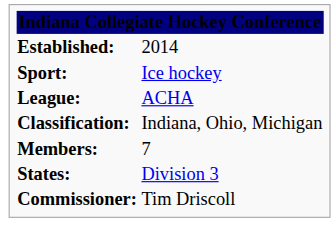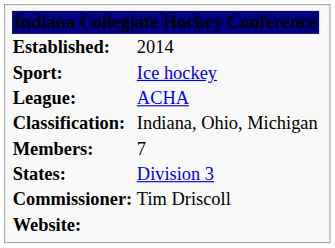+ row: Website:
